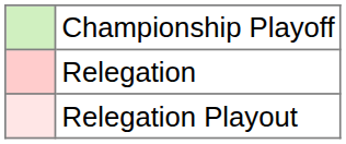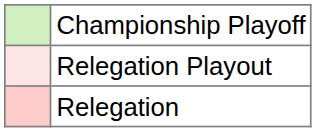rows swapped: Relegation Playout <-> Relegation
